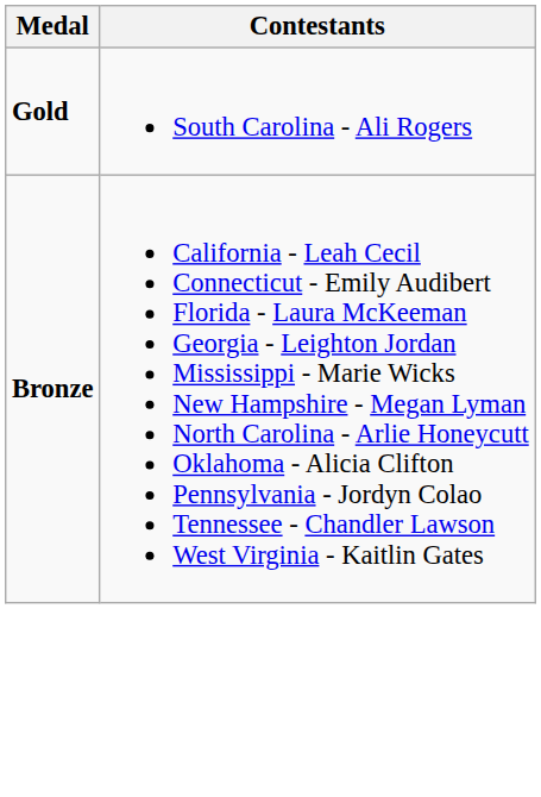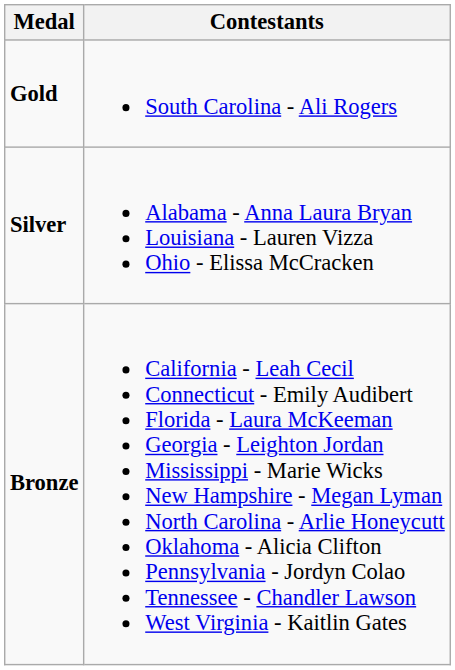+ row: Silver | Alabama - Anna Laura Bryan Louisiana - Lauren Vizza Ohio - Elissa McCracken
